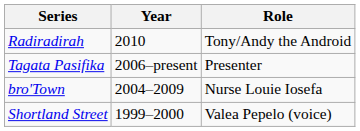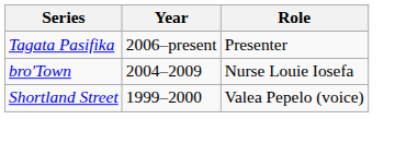- row: Radiradirah | 2010 | Tony/Andy the Android
